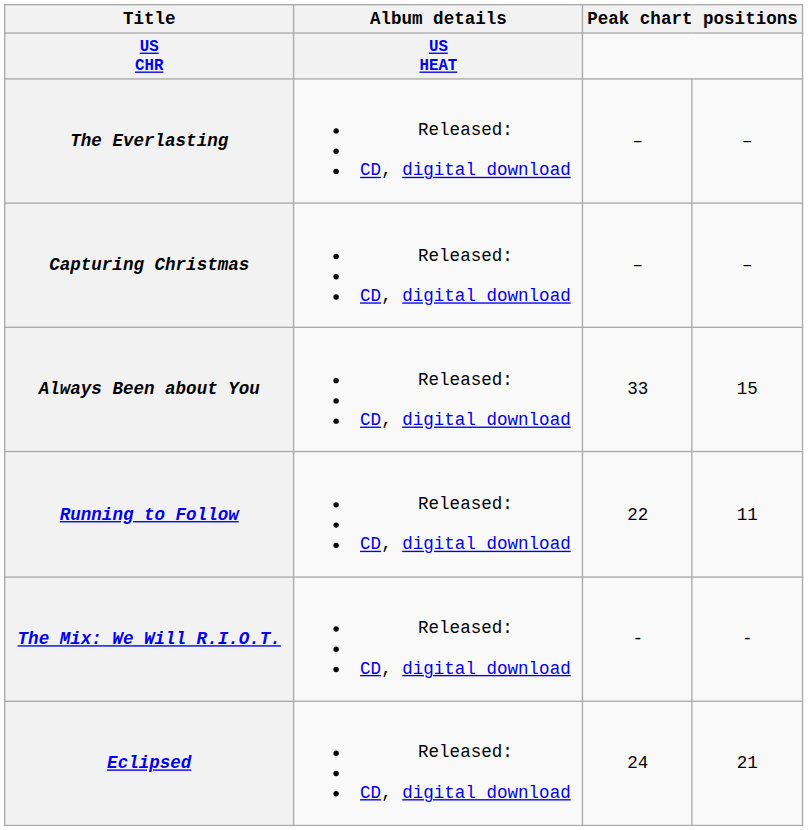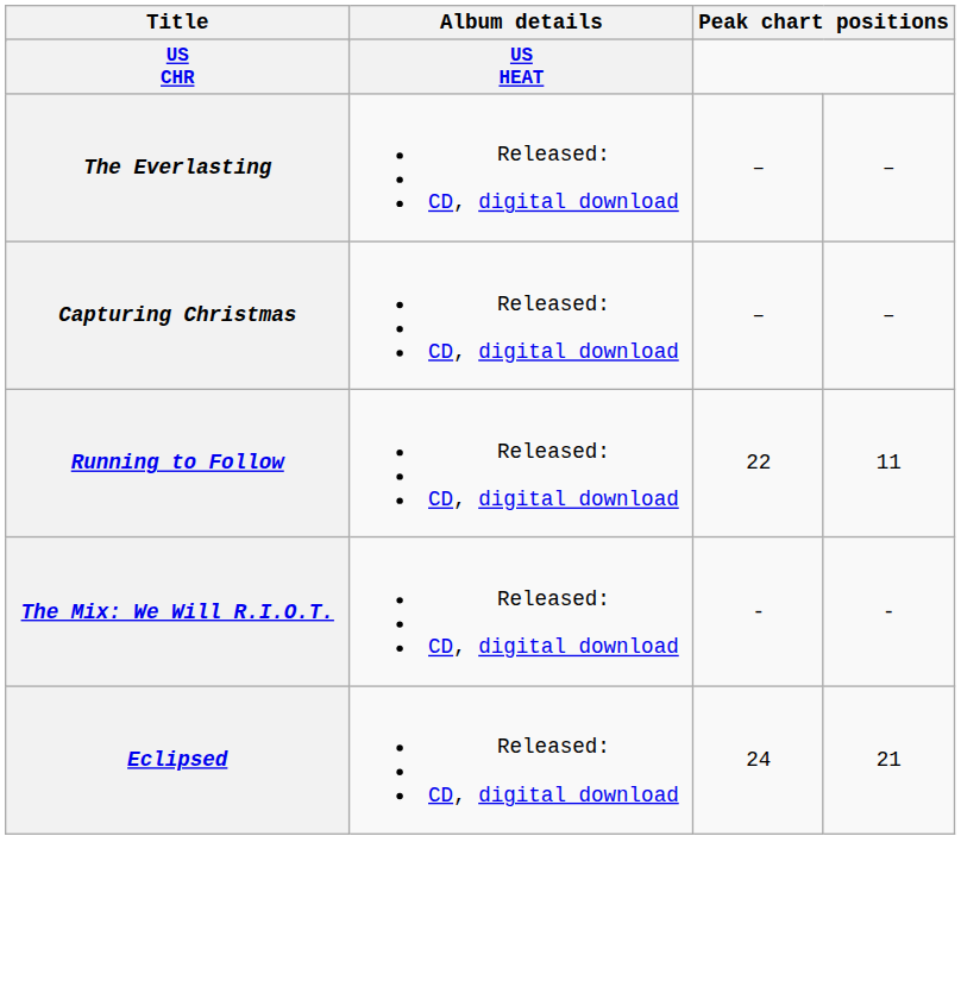- row: Always Been about You | Released: CD, digital download | 33 | 15
